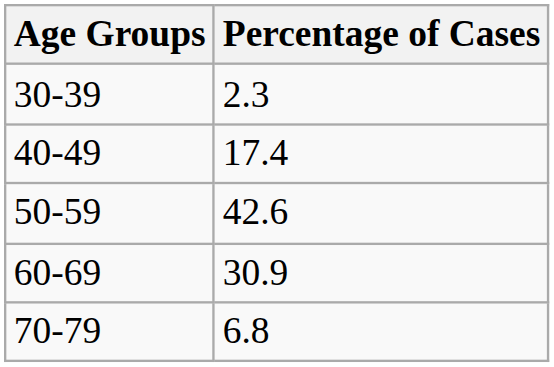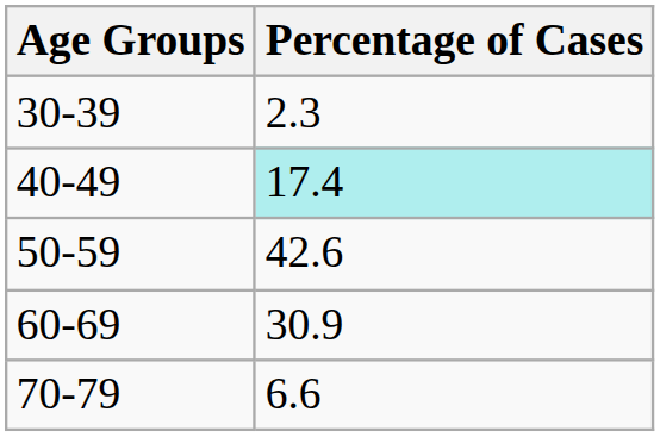40-49 | Percentage of Cases: no background -> paleturquoise background
70-79 | Percentage of Cases: 6.8 -> 6.6
